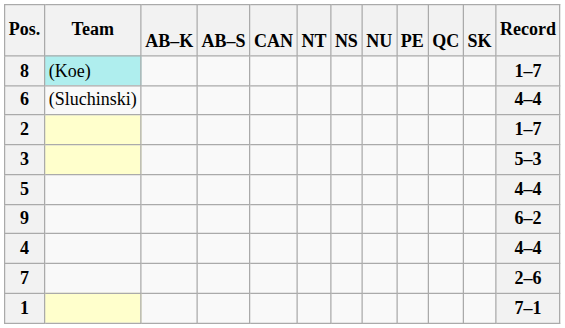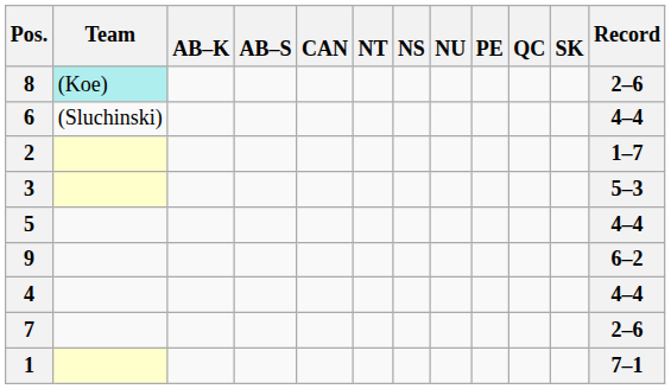8 | Record: 1–7 -> 2–6
